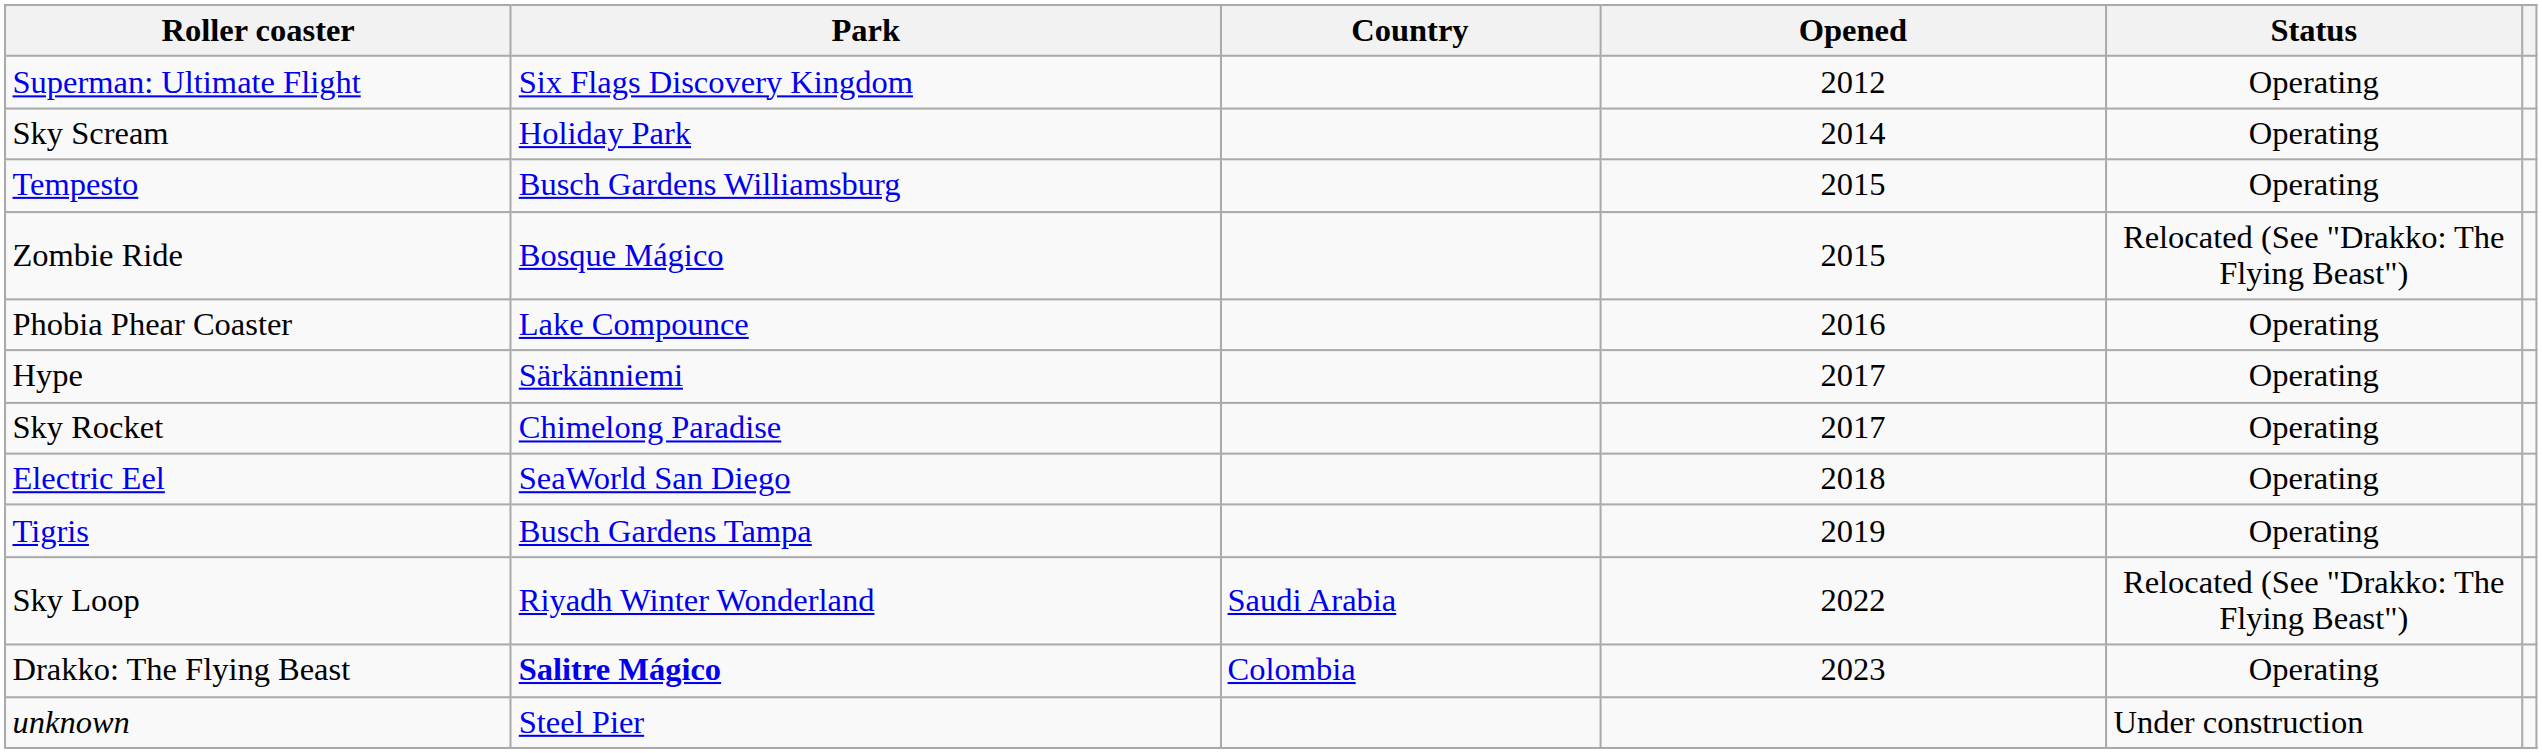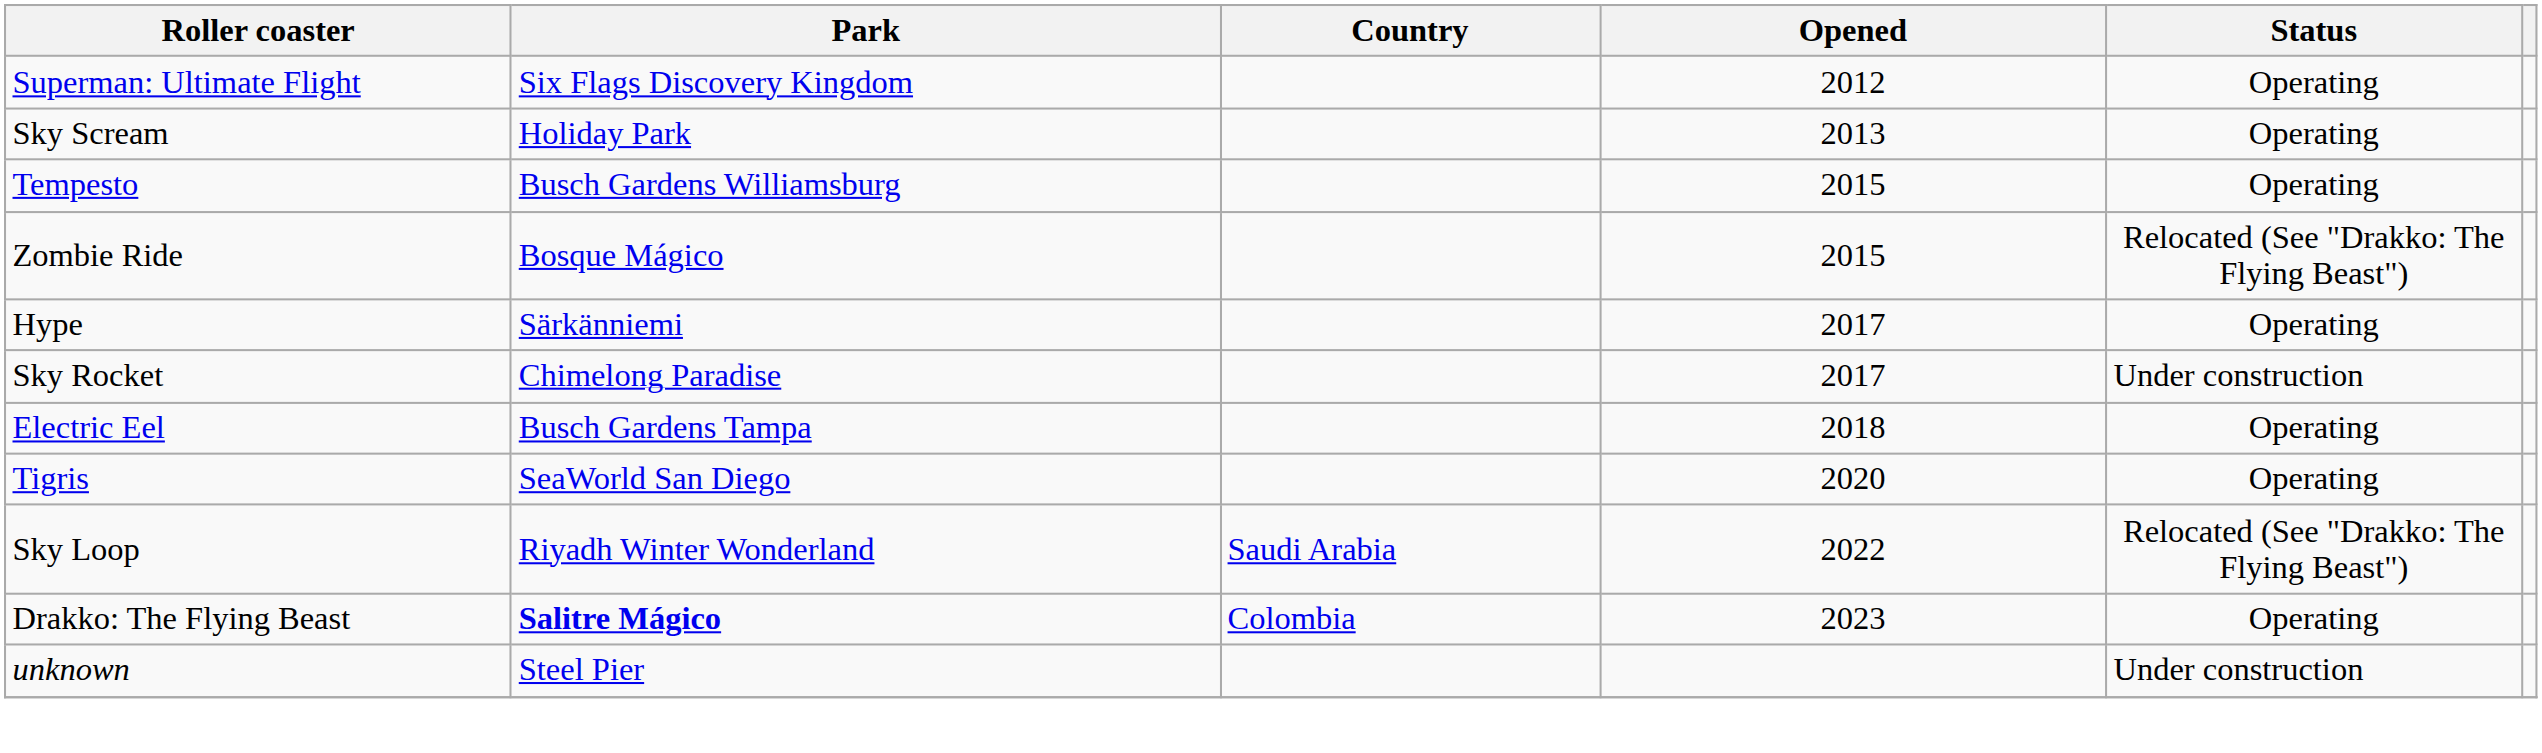Sky Scream | Opened: 2014 -> 2013
- row: Phobia Phear Coaster | Lake Compounce | 2016 | Operating
Sky Rocket | Status: Operating -> Under construction
Electric Eel | Park: SeaWorld San Diego -> Busch Gardens Tampa
Tigris | Park: Busch Gardens Tampa -> SeaWorld San Diego
Tigris | Opened: 2019 -> 2020
